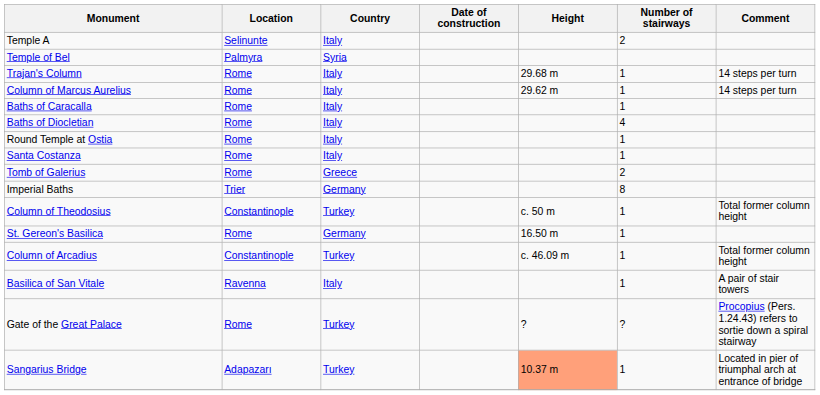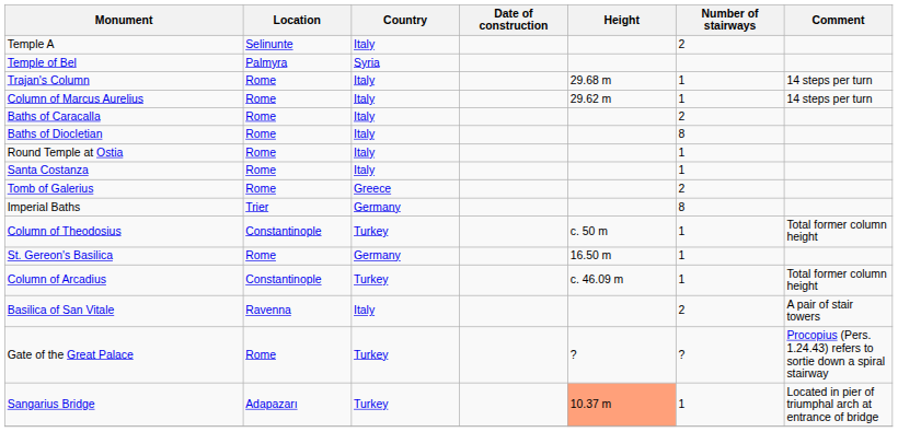Baths of Caracalla | Number of stairways: 1 -> 2
Baths of Diocletian | Number of stairways: 4 -> 8
Basilica of San Vitale | Number of stairways: 1 -> 2
